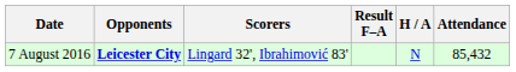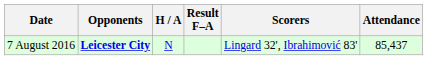columns swapped: H / A <-> Scorers
7 August 2016 | Attendance: 85,432 -> 85,437
